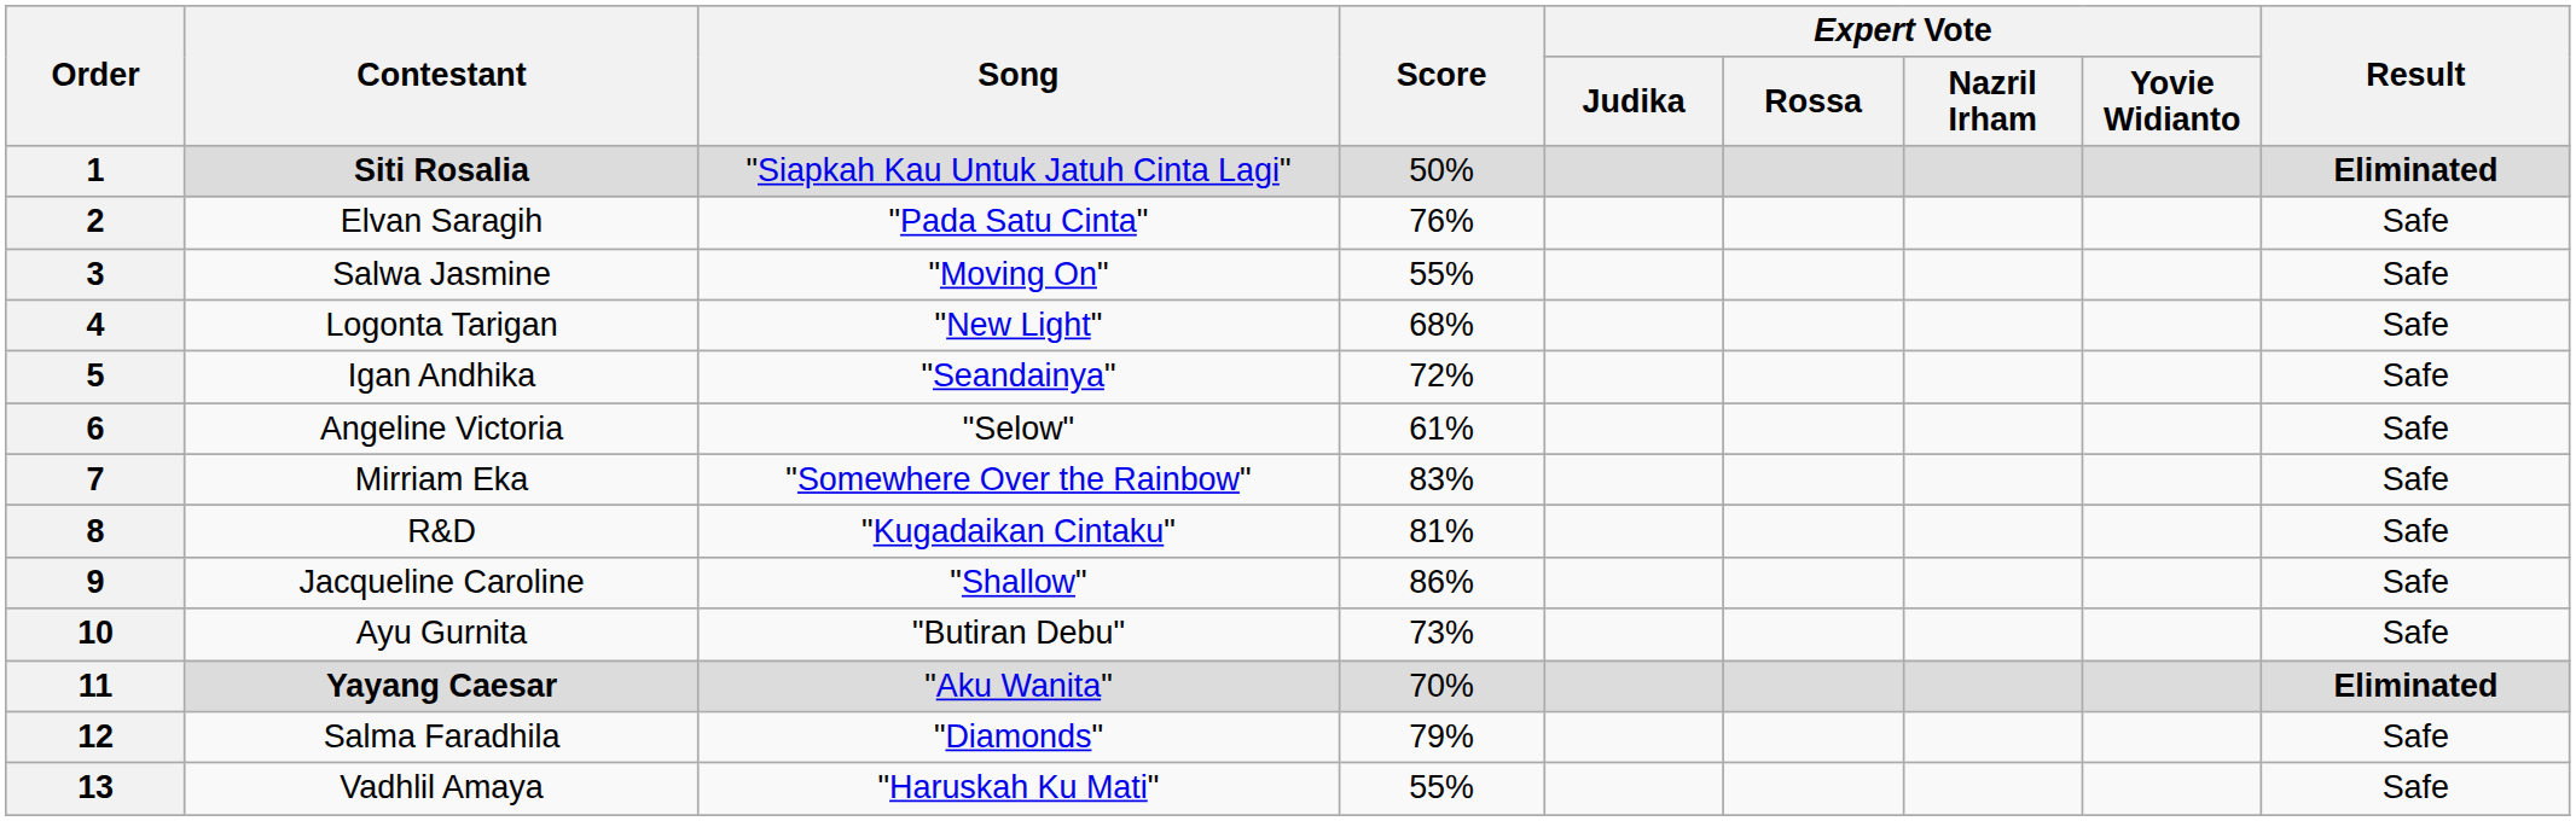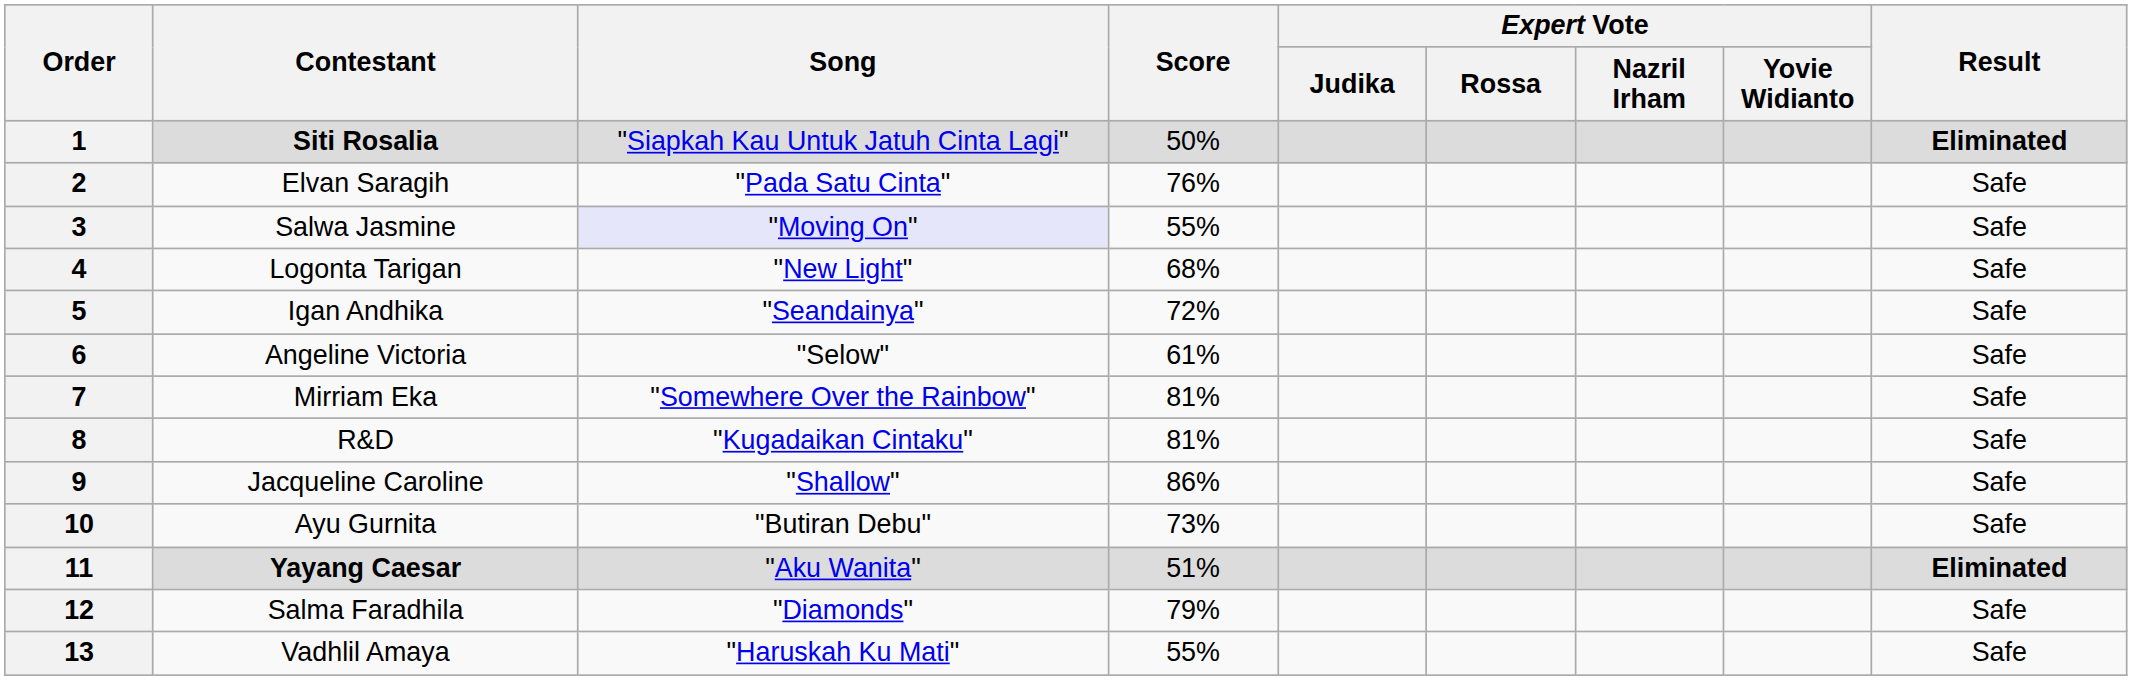3 | Song: no background -> lavender background
7 | Score: 83% -> 81%
11 | Score: 70% -> 51%
